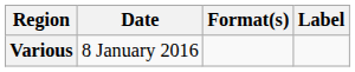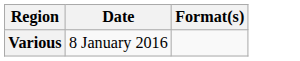- column: Label
